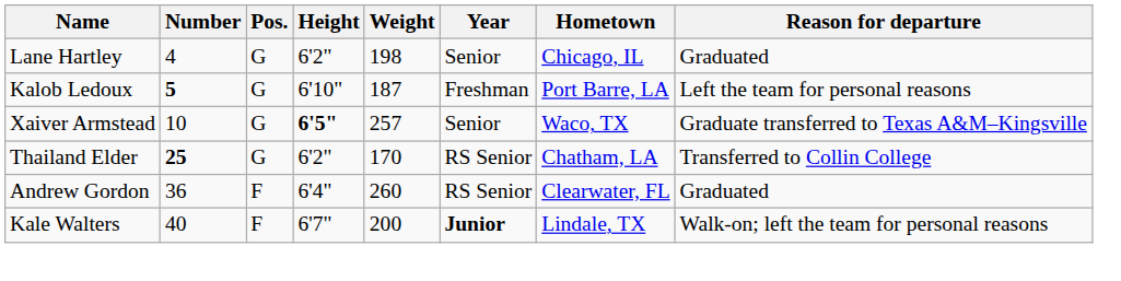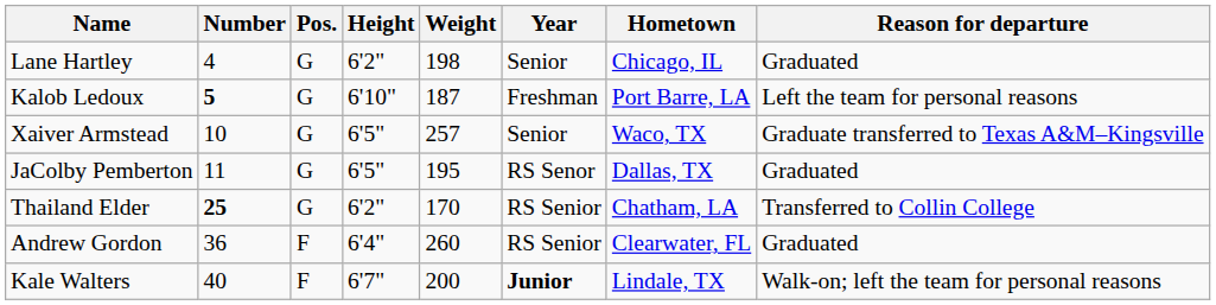Xaiver Armstead | Height: bold -> normal
+ row: JaColby Pemberton | 11 | G | 6'5" | 195 | RS Senor | Dallas, TX | Graduated
